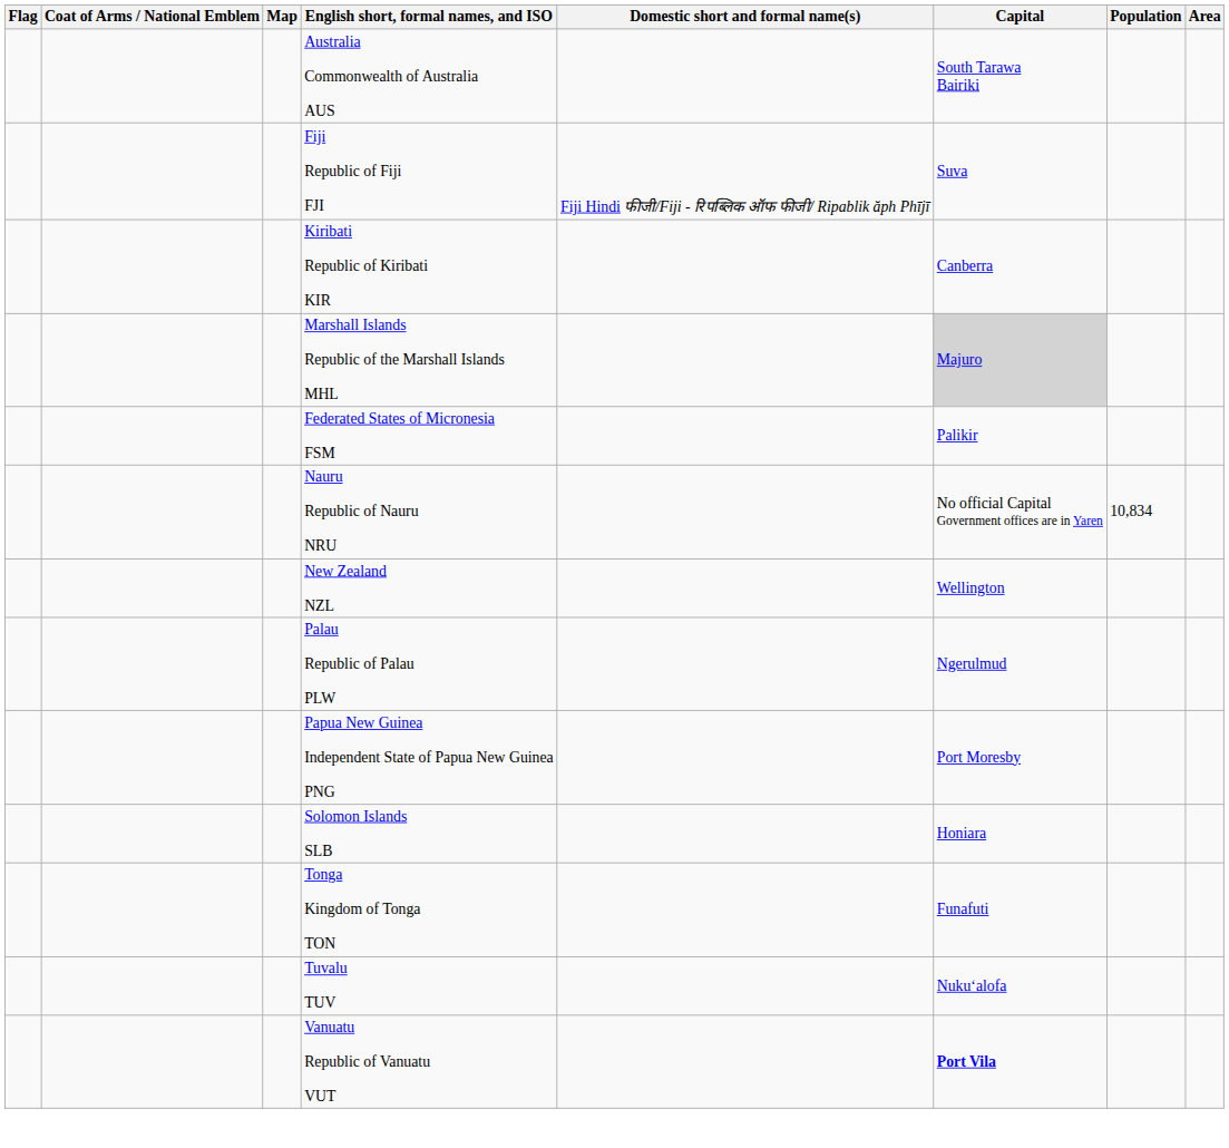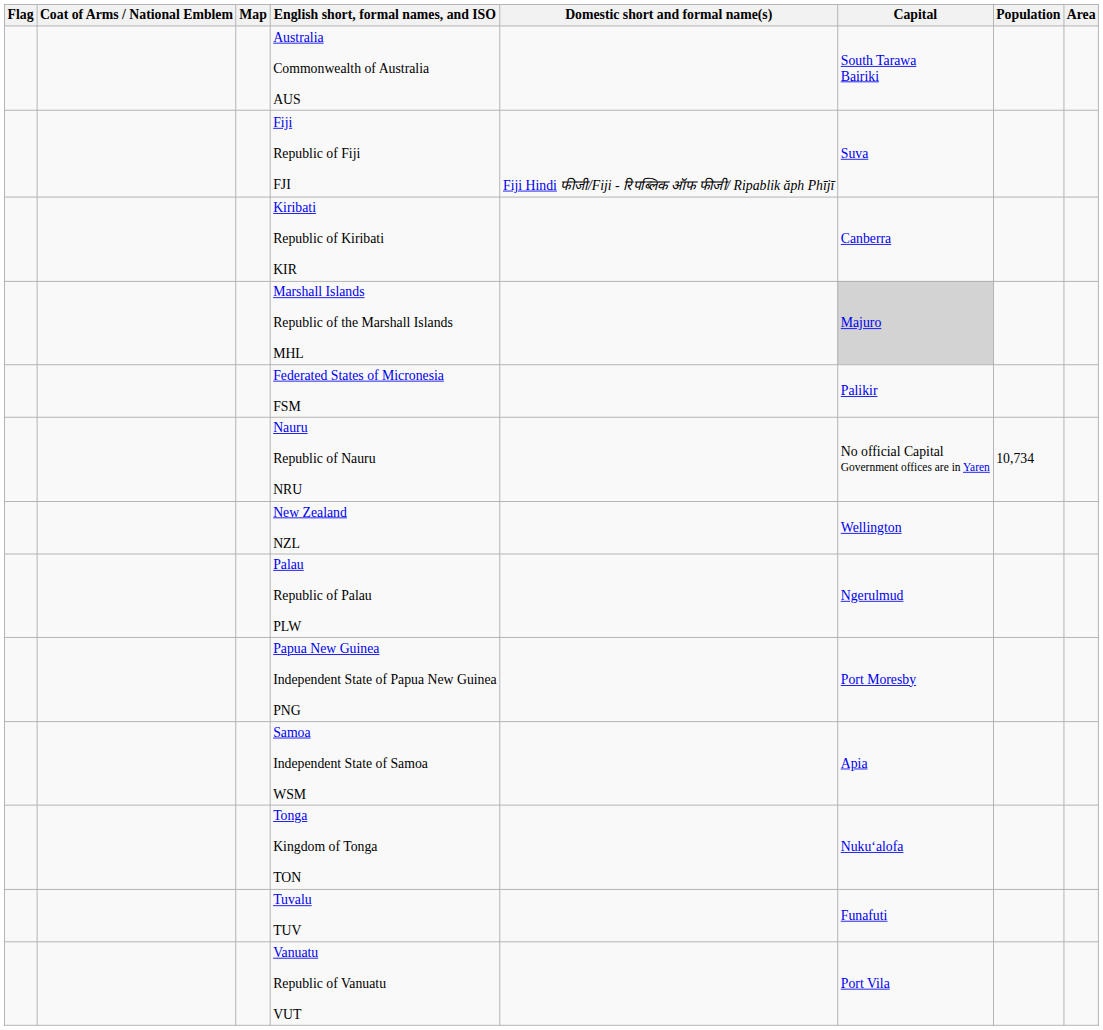Nauru Republic of Nauru NRU | Population: 10,834 -> 10,734
+ row: Samoa Independent State of Samoa WSM | Apia
- row: Solomon Islands SLB | Honiara
Tonga Kingdom of Tonga TON | Capital: Funafuti -> Nukuʻalofa
Tuvalu TUV | Capital: Nukuʻalofa -> Funafuti
Vanuatu Republic of Vanuatu VUT | Capital: bold -> normal
